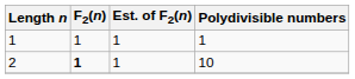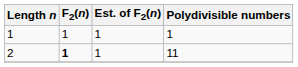2 | Polydivisible numbers: 10 -> 11
